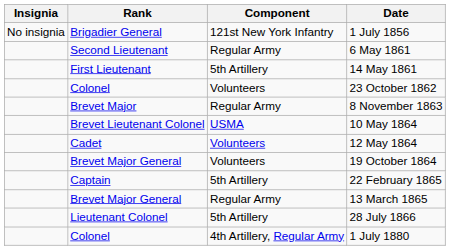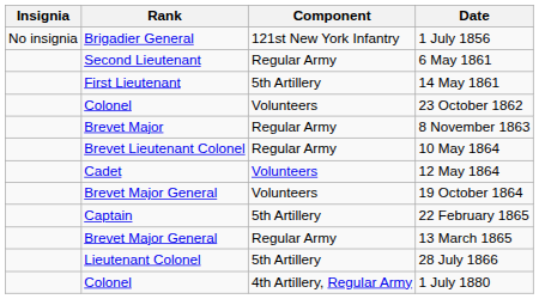10 May 1864 | Component: USMA -> Regular Army
